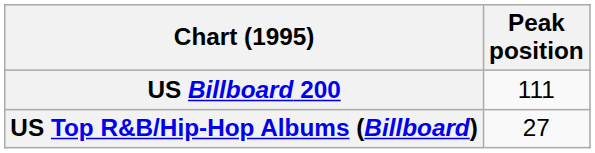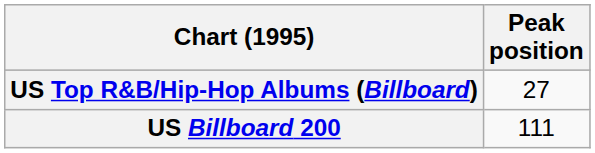rows swapped: US Billboard 200 <-> US Top R&B/Hip-Hop Albums (Billboard)
